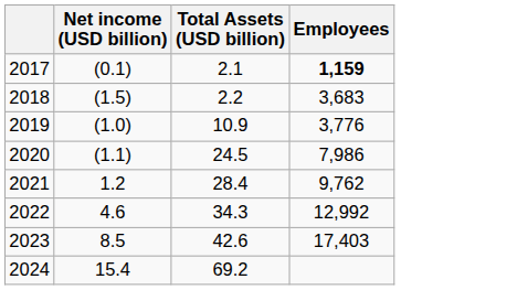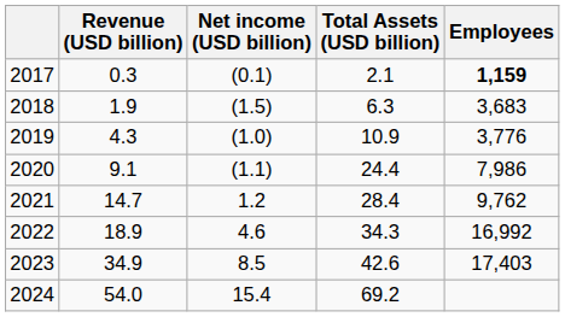+ column: Revenue (USD billion) | 0.3 | 1.9 | 4.3 | 9.1 | 14.7 | 18.9 | 34.9 | 54.0
2018 | Total Assets (USD billion): 2.2 -> 6.3
2020 | Total Assets (USD billion): 24.5 -> 24.4
2022 | Employees: 12,992 -> 16,992
